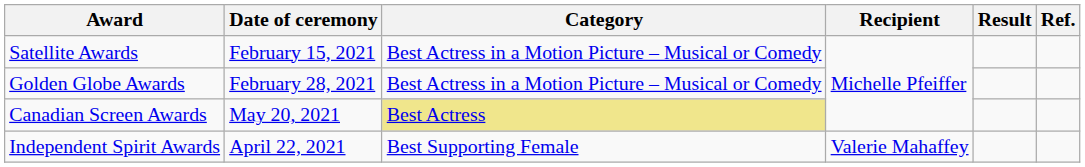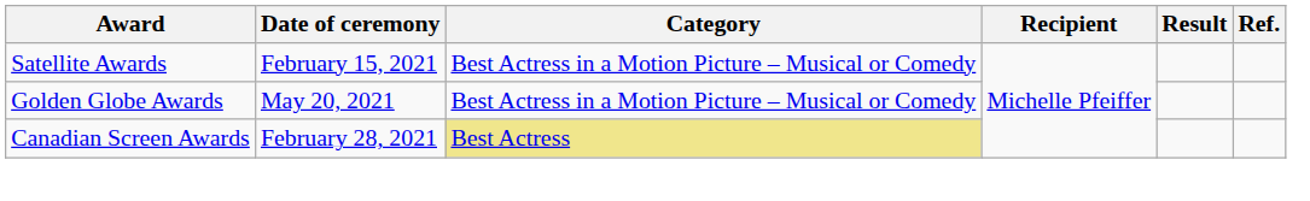Golden Globe Awards | Date of ceremony: February 28, 2021 -> May 20, 2021
Canadian Screen Awards | Date of ceremony: May 20, 2021 -> February 28, 2021
- row: Independent Spirit Awards | April 22, 2021 | Best Supporting Female | Valerie Mahaffey
